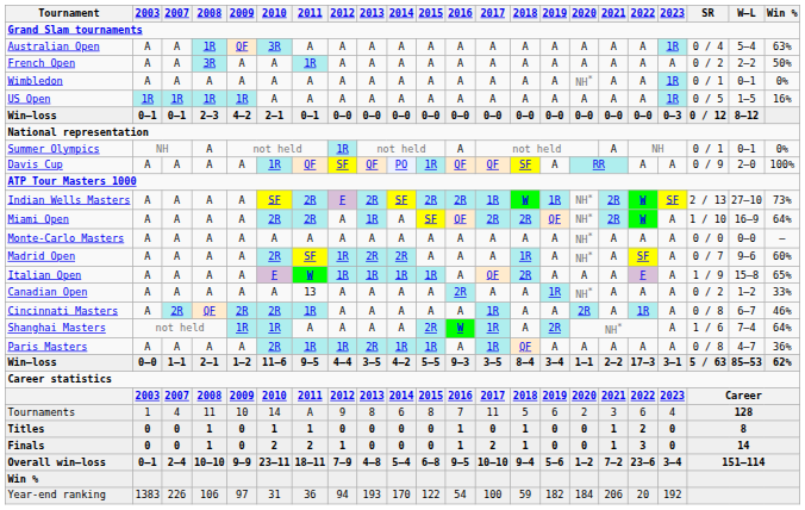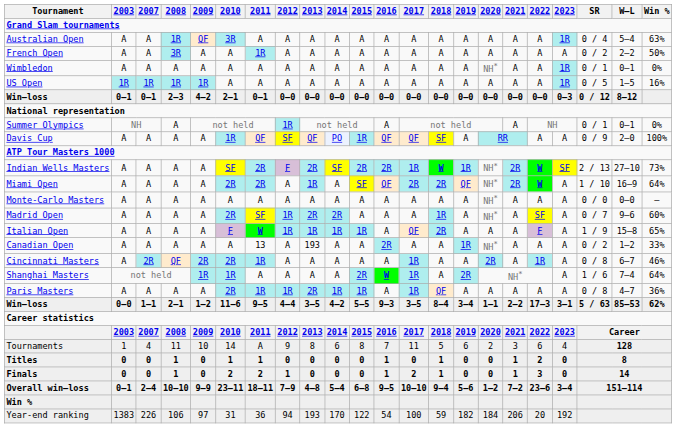Canadian Open | 2013: A -> 193
